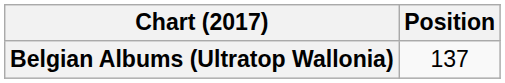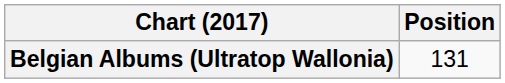Belgian Albums (Ultratop Wallonia) | Position: 137 -> 131
